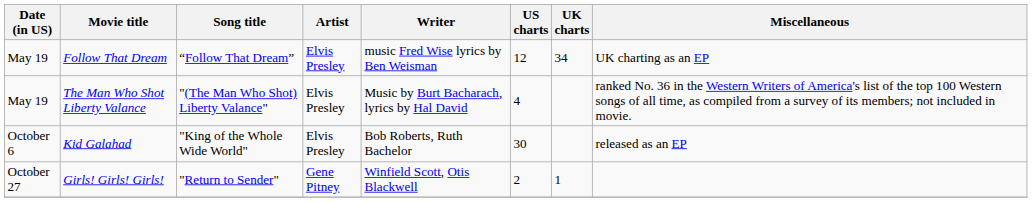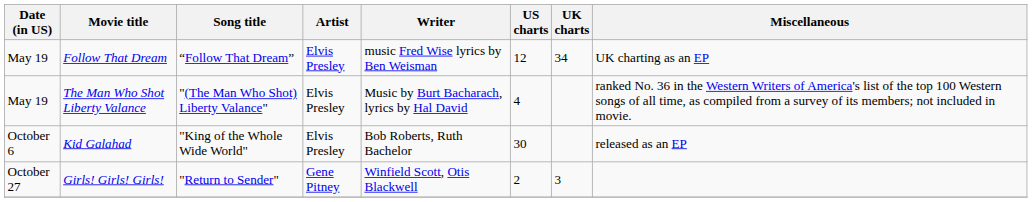Girls! Girls! Girls! | UK charts: 1 -> 3
